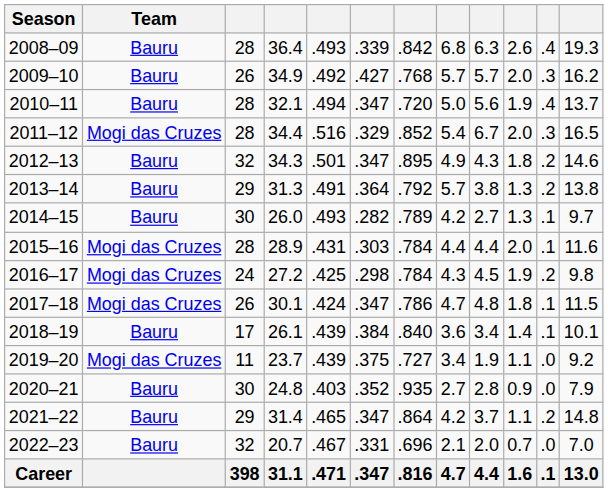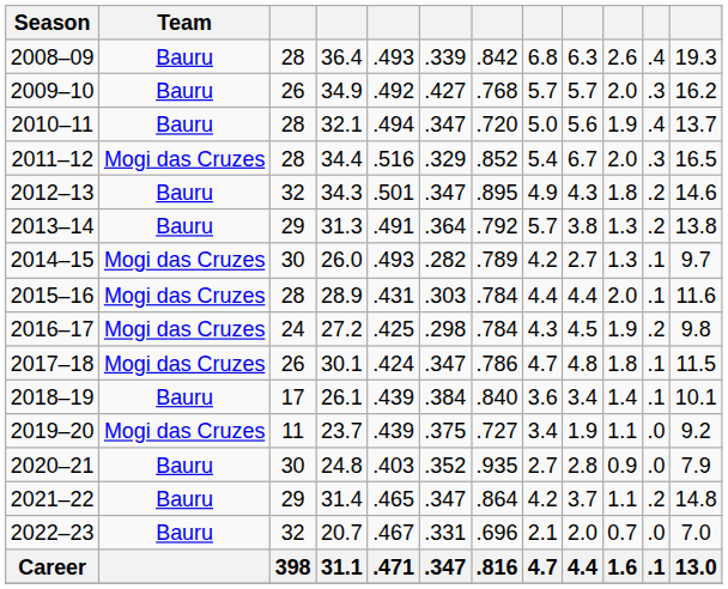2014–15 | Team: Bauru -> Mogi das Cruzes
